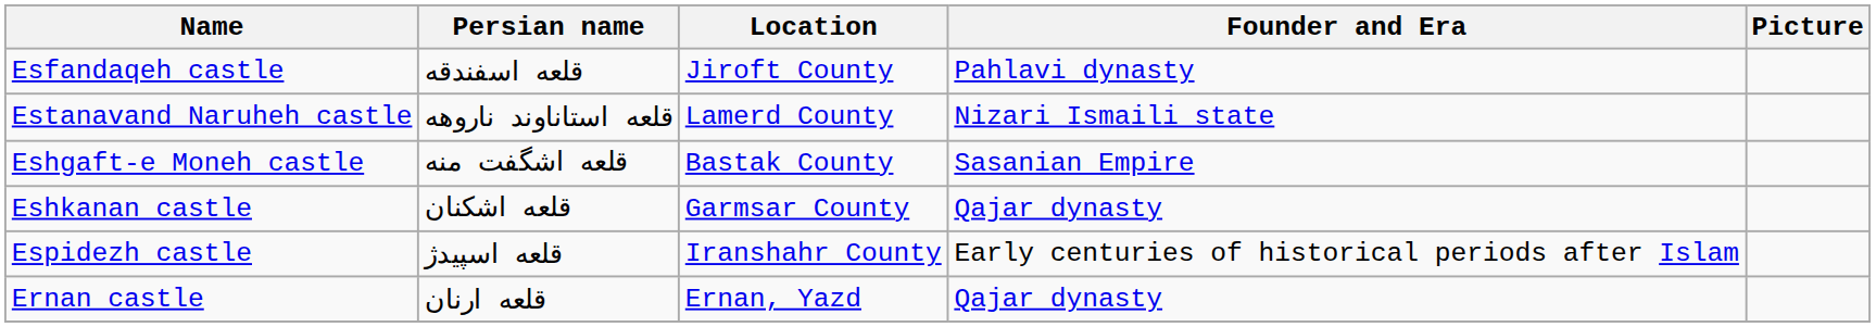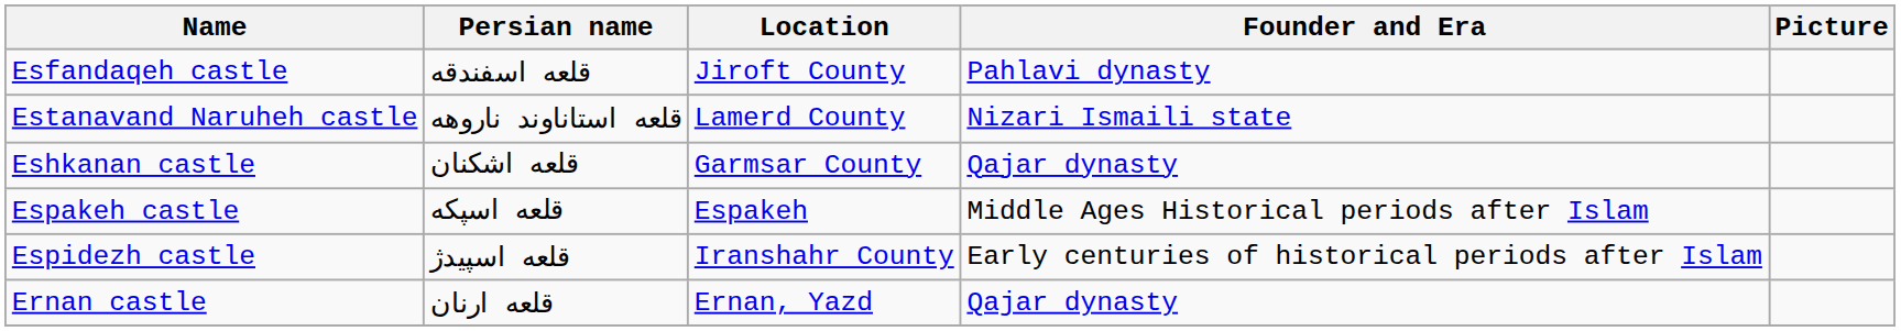- row: Eshgaft-e Moneh castle | قلعه اشگفت منه | Bastak County | Sasanian Empire
+ row: Espakeh castle | قلعه اسپکه | Espakeh | Middle Ages Historical periods after Islam
